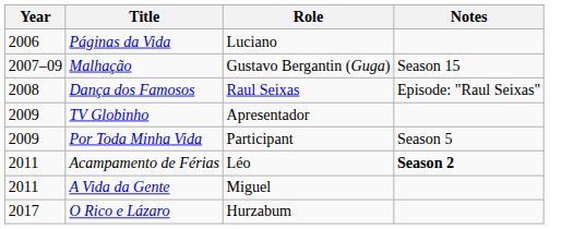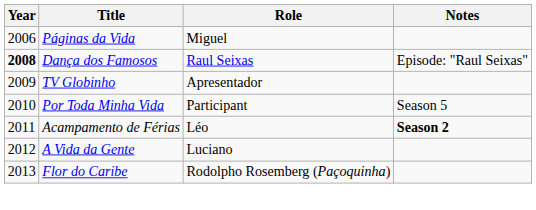Páginas da Vida | Role: Luciano -> Miguel
- row: 2007–09 | Malhação | Gustavo Bergantin (Guga) | Season 15
Dança dos Famosos | Year: normal -> bold
Por Toda Minha Vida | Year: 2009 -> 2010
A Vida da Gente | Year: 2011 -> 2012
A Vida da Gente | Role: Miguel -> Luciano
+ row: 2013 | Flor do Caribe | Rodolpho Rosemberg (Paçoquinha)
- row: 2017 | O Rico e Lázaro | Hurzabum
